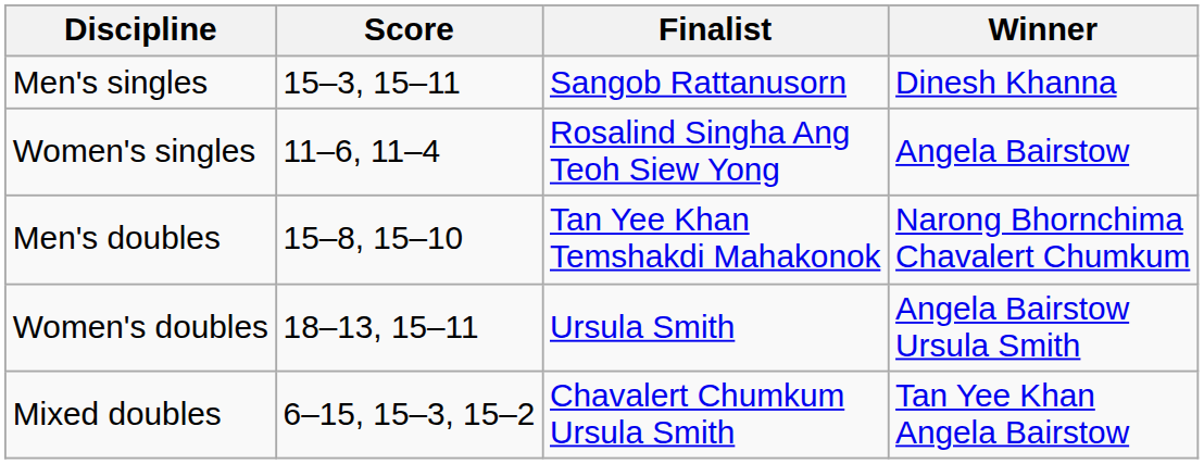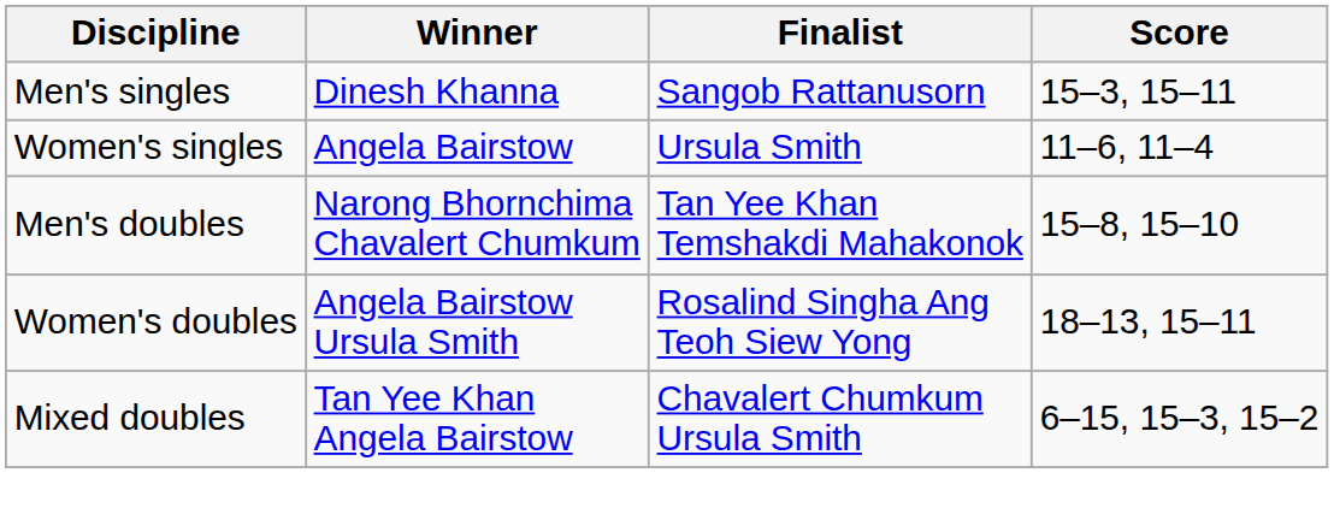columns swapped: Winner <-> Score
Women's singles | Finalist: Rosalind Singha Ang Teoh Siew Yong -> Ursula Smith
Women's doubles | Finalist: Ursula Smith -> Rosalind Singha Ang Teoh Siew Yong
